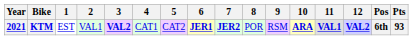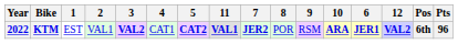columns swapped: 6 <-> 11
KTM | Year: 2021 -> 2022
KTM | 5: normal -> bold
KTM | Pts: 93 -> 96
